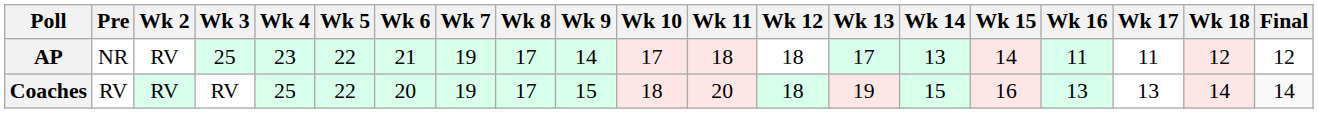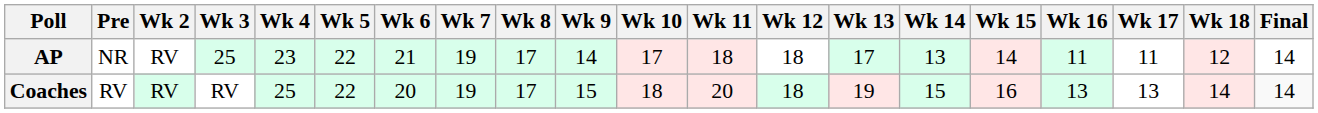AP | Final: 12 -> 14
